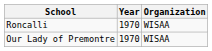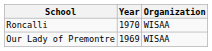Our Lady of Premontre | Year: 1970 -> 1969
